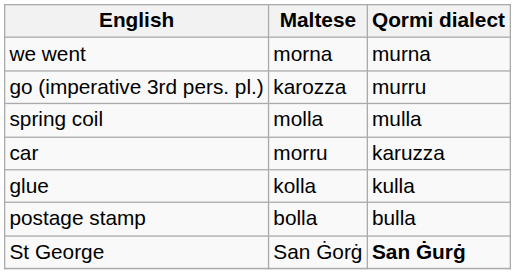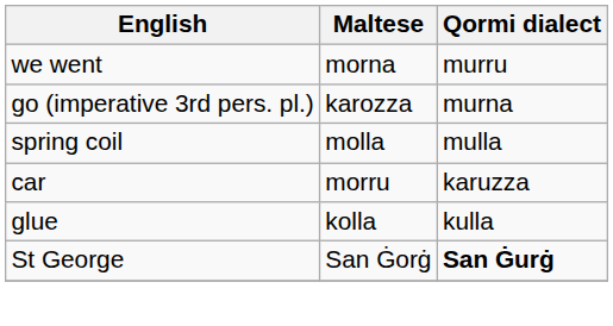we went | Qormi dialect: murna -> murru
go (imperative 3rd pers. pl.) | Qormi dialect: murru -> murna
- row: postage stamp | bolla | bulla
